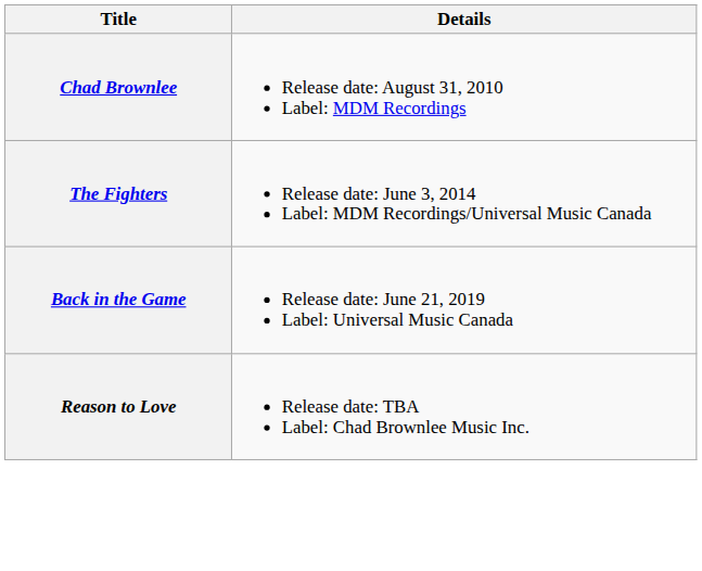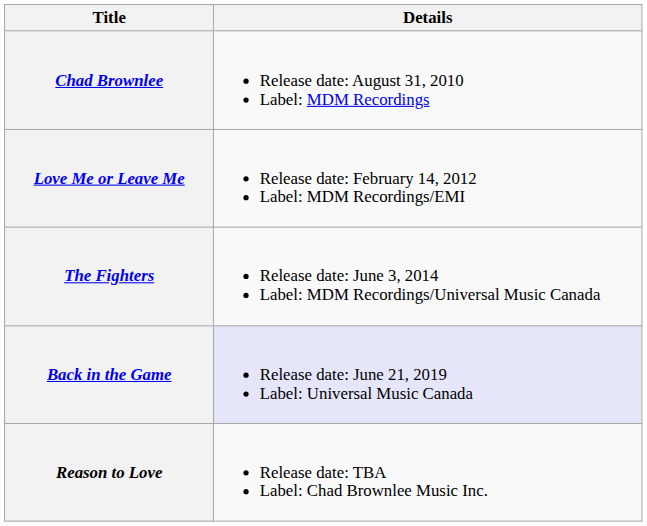+ row: Love Me or Leave Me | Release date: February 14, 2012 Label: MDM Recordings/EMI
Back in the Game | Details: no background -> lavender background
